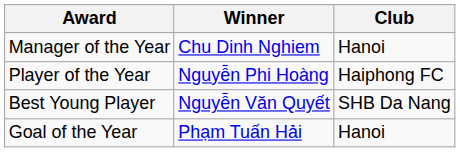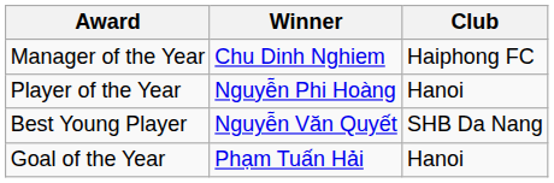Manager of the Year | Club: Hanoi -> Haiphong FC
Player of the Year | Club: Haiphong FC -> Hanoi
